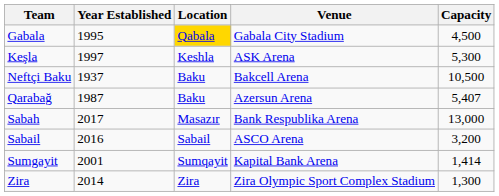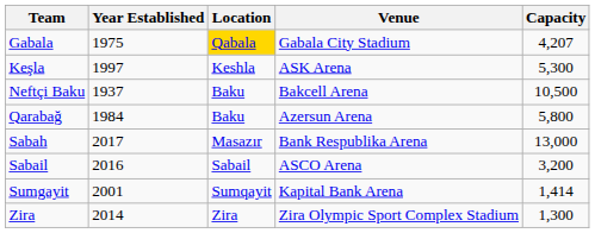Gabala | Year Established: 1995 -> 1975
Gabala | Capacity: 4,500 -> 4,207
Qarabağ | Year Established: 1987 -> 1984
Qarabağ | Capacity: 5,407 -> 5,800
